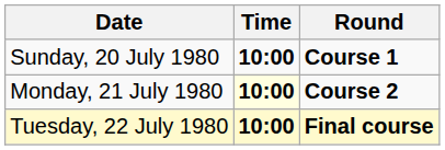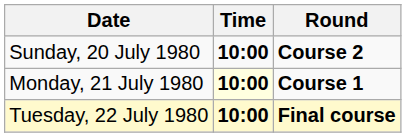Sunday, 20 July 1980 | Round: Course 1 -> Course 2
Monday, 21 July 1980 | Round: Course 2 -> Course 1
